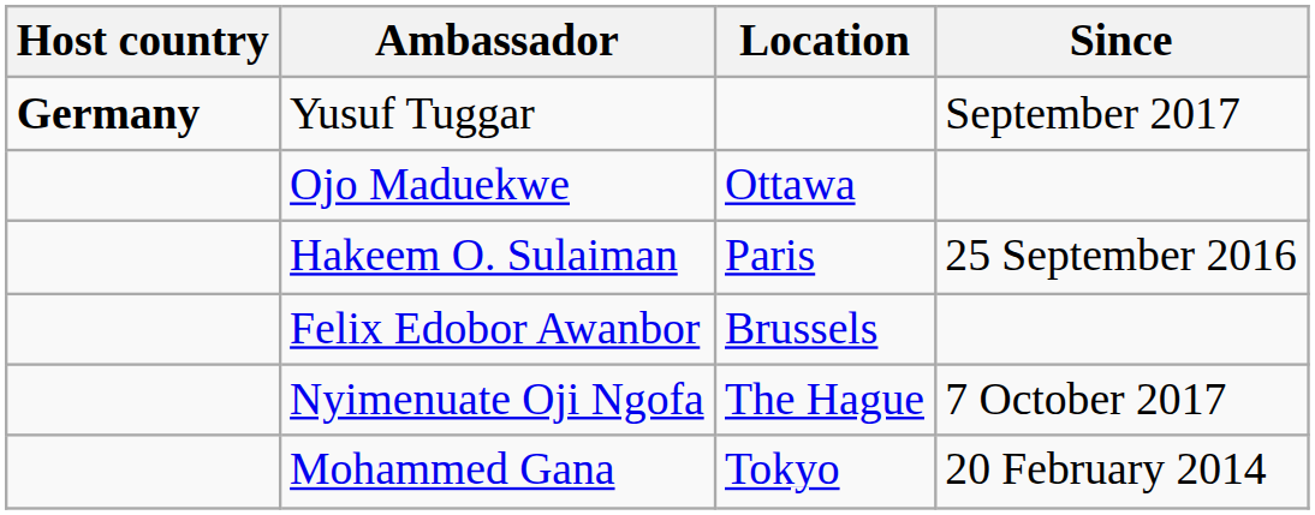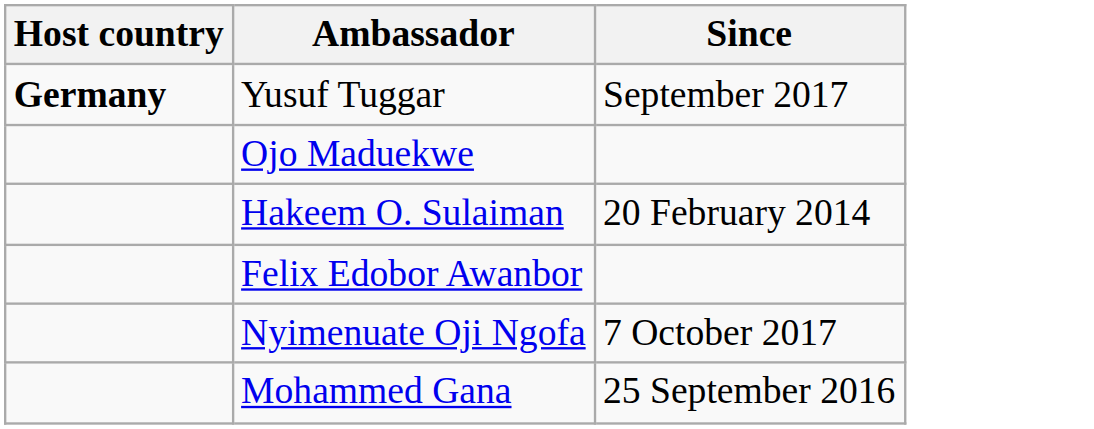- column: Location | Ottawa | Paris | Brussels | The Hague | Tokyo
Hakeem O. Sulaiman | Since: 25 September 2016 -> 20 February 2014
Mohammed Gana | Since: 20 February 2014 -> 25 September 2016
